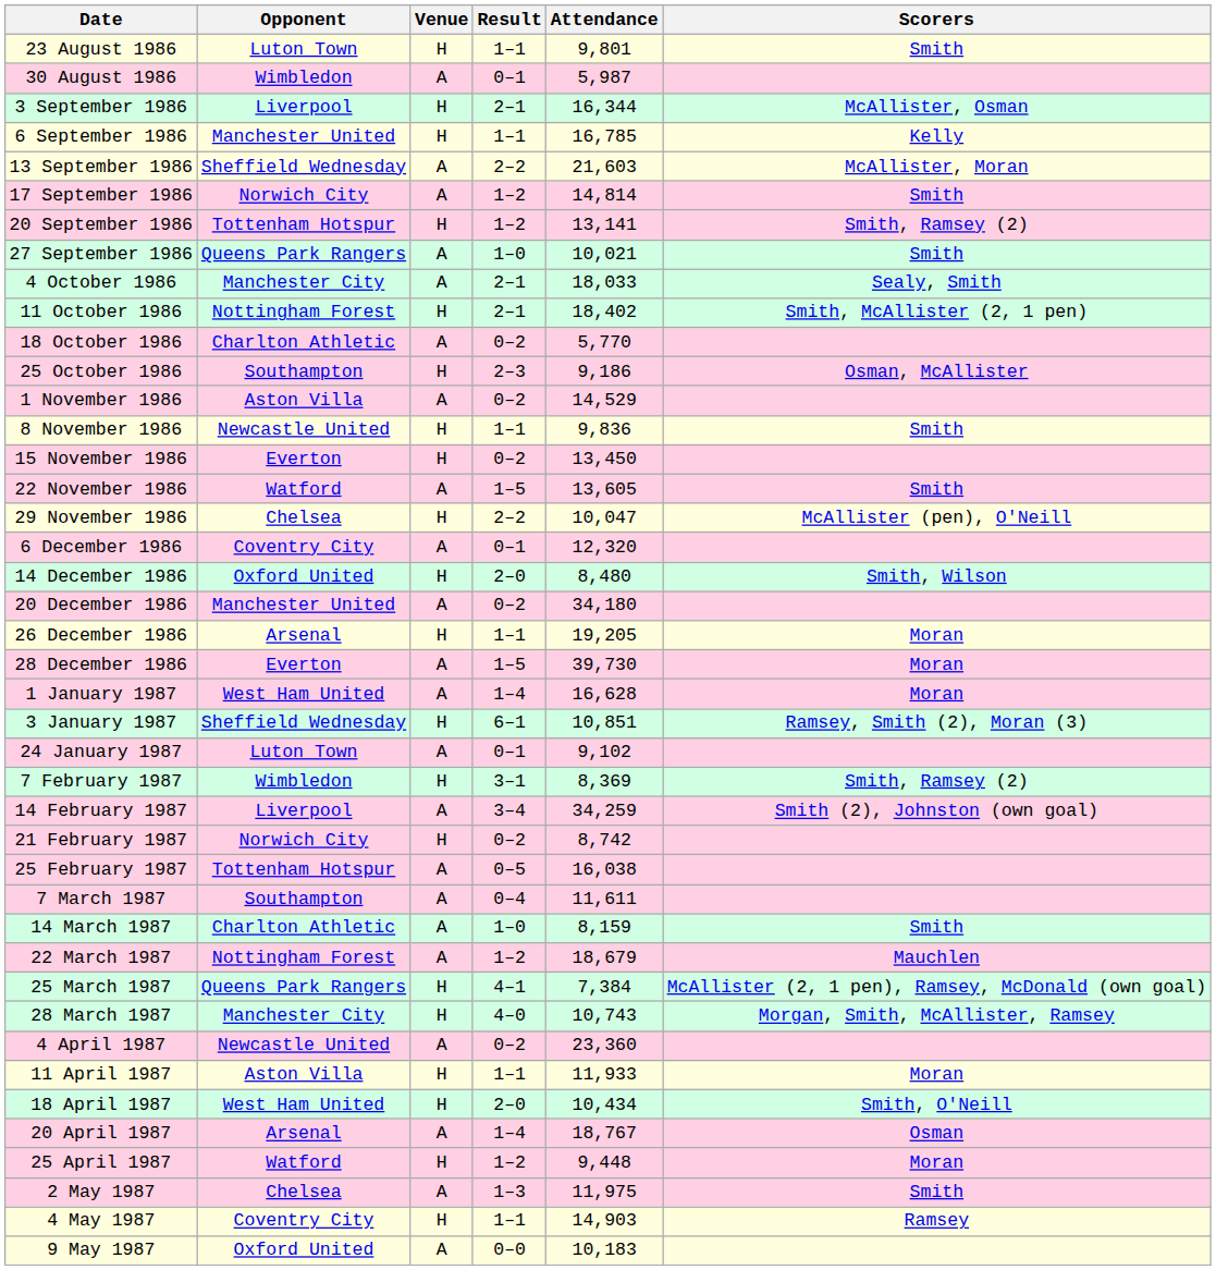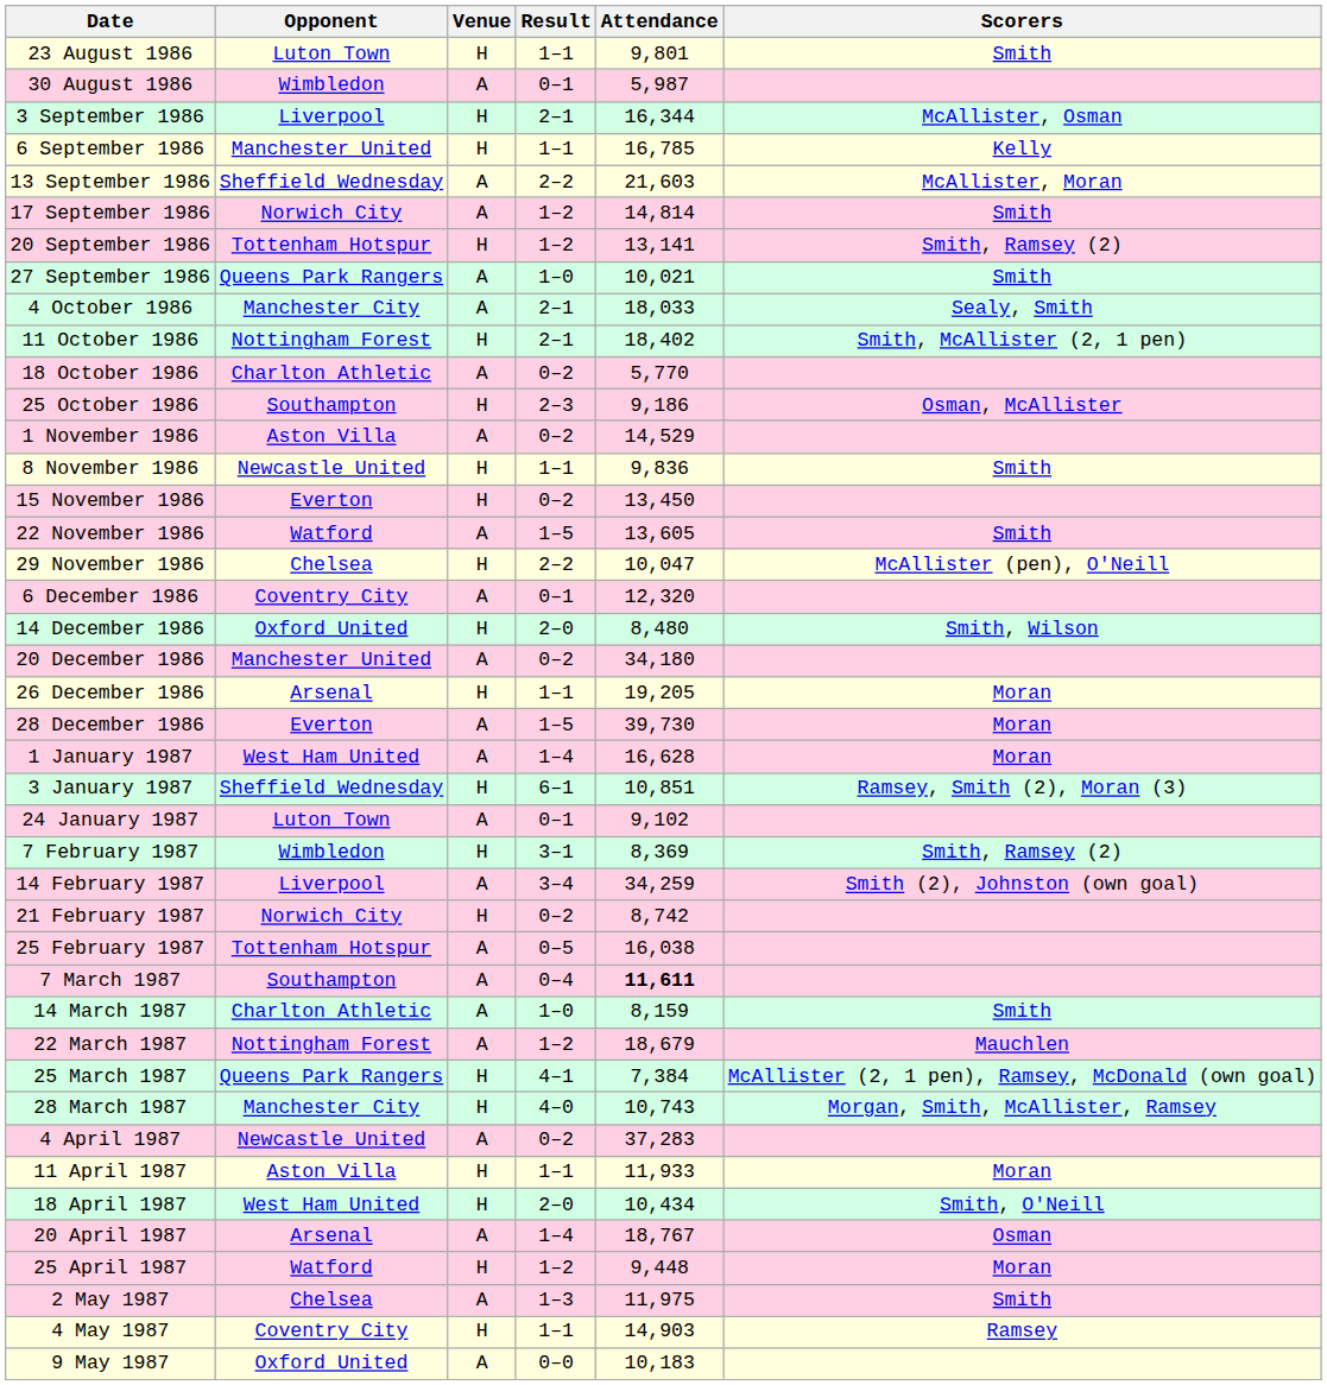7 March 1987 | Attendance: normal -> bold
4 April 1987 | Attendance: 23,360 -> 37,283
